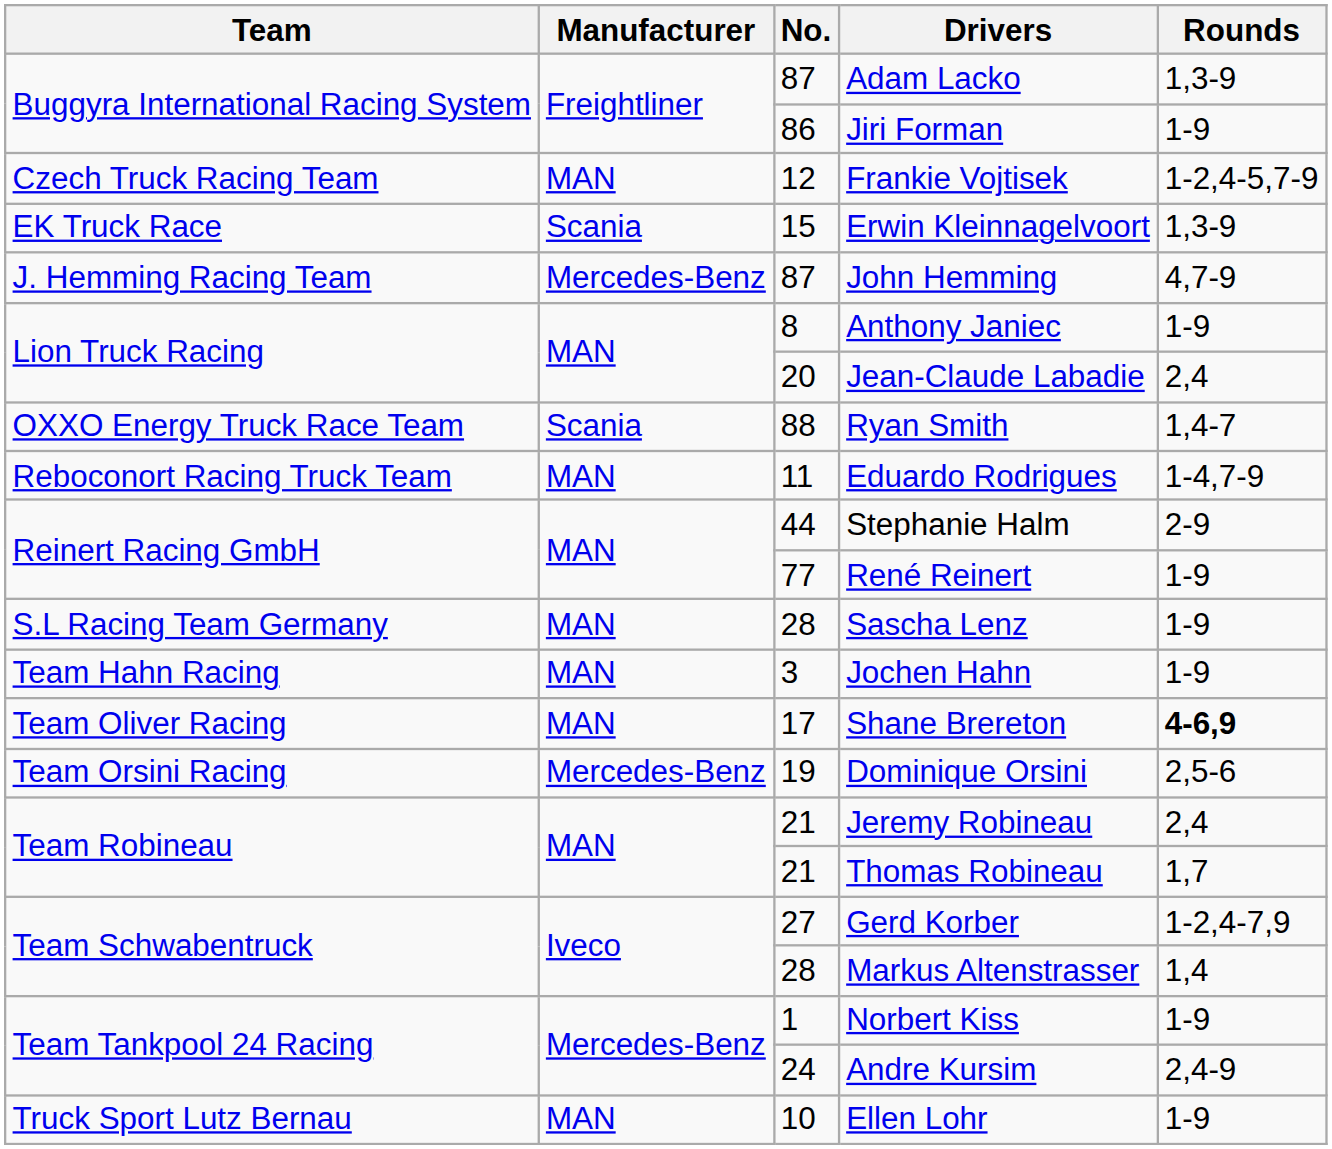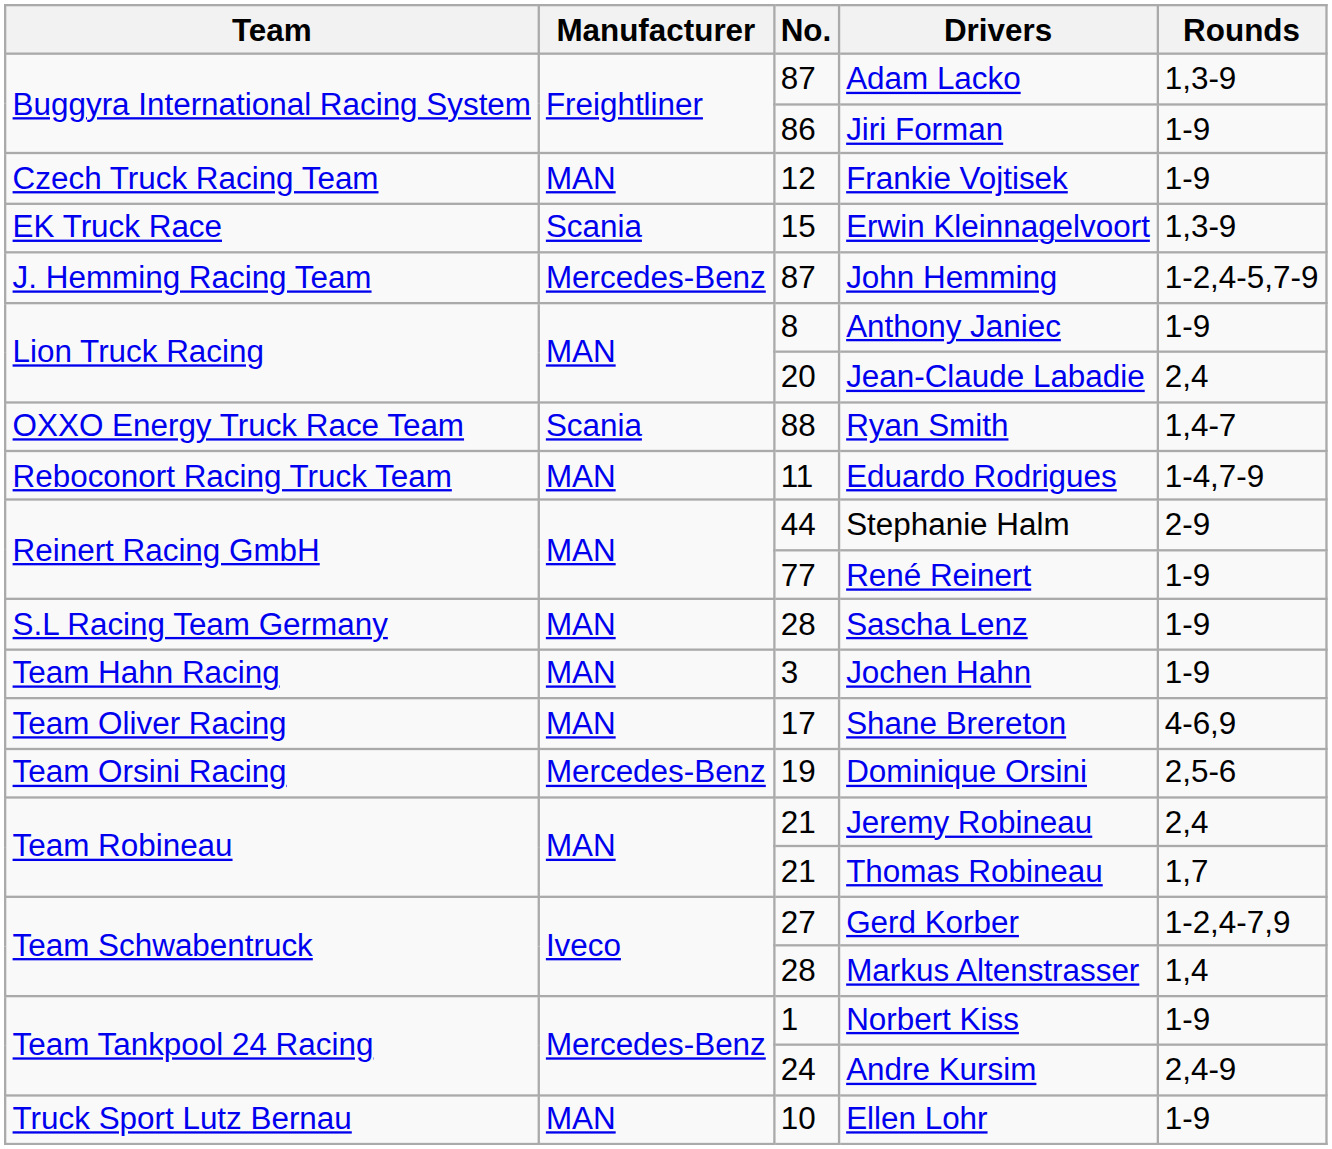Frankie Vojtisek | Rounds: 1-2,4-5,7-9 -> 1-9
John Hemming | Rounds: 4,7-9 -> 1-2,4-5,7-9
Shane Brereton | Rounds: bold -> normal
